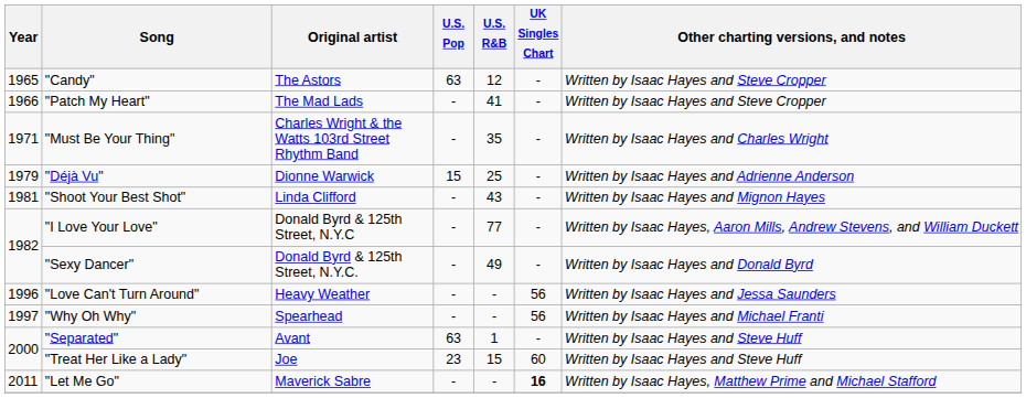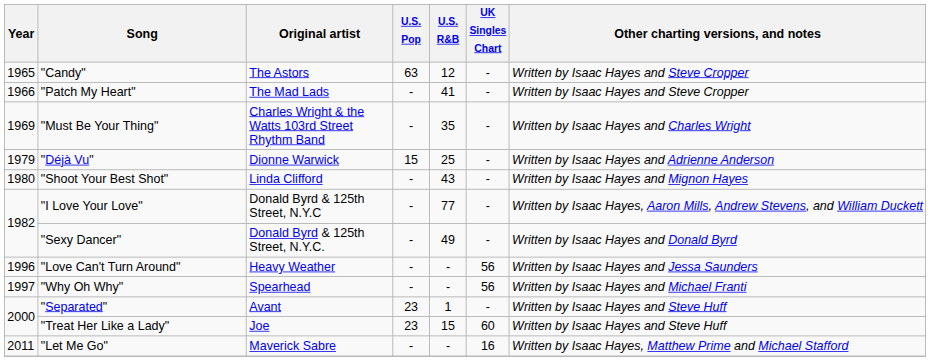"Must Be Your Thing" | Year: 1971 -> 1969
"Shoot Your Best Shot" | Year: 1981 -> 1980
"Separated" | U.S. Pop: 63 -> 23
"Let Me Go" | UK Singles Chart: bold -> normal
